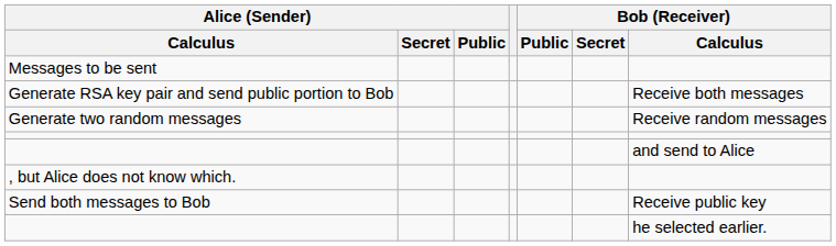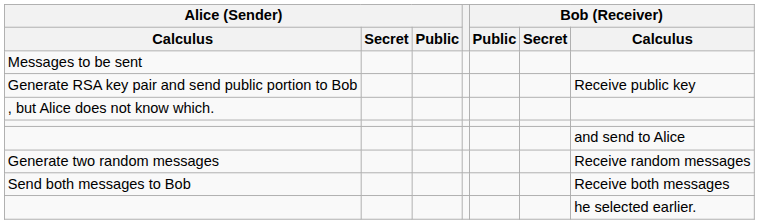Generate RSA key pair and send public portion to Bob | Bob (Receiver) / Calculus: Receive both messages -> Receive public key
rows swapped: Generate two random messages <-> , but Alice does not know which.
Send both messages to Bob | Bob (Receiver) / Calculus: Receive public key -> Receive both messages
